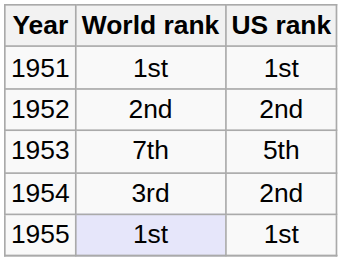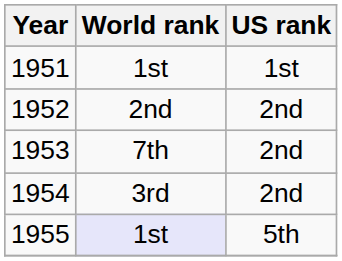1953 | US rank: 5th -> 2nd
1955 | US rank: 1st -> 5th
